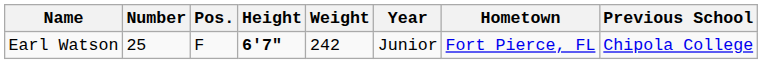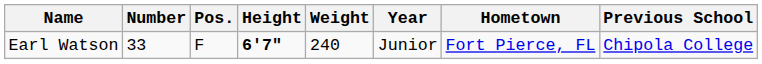Earl Watson | Number: 25 -> 33
Earl Watson | Weight: 242 -> 240
